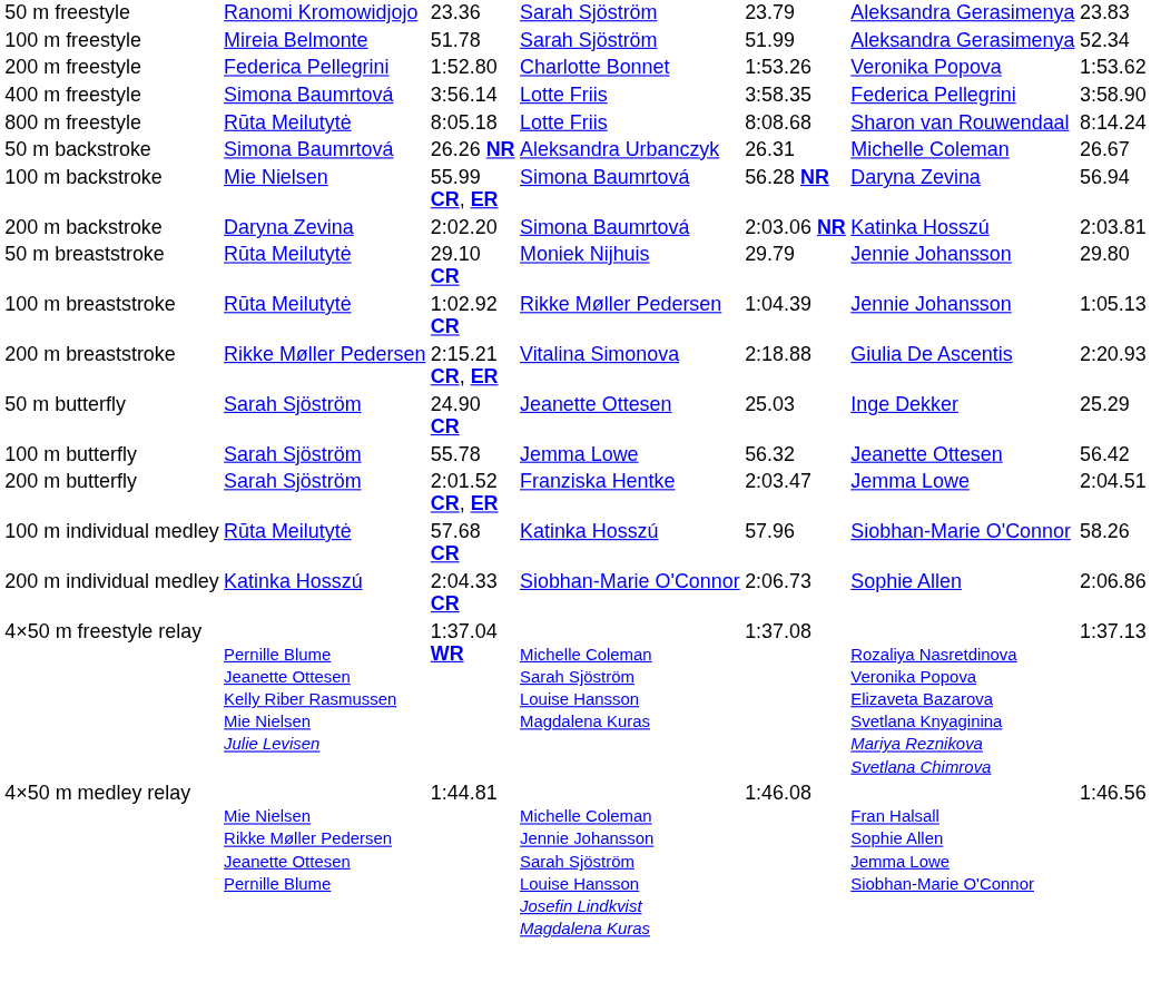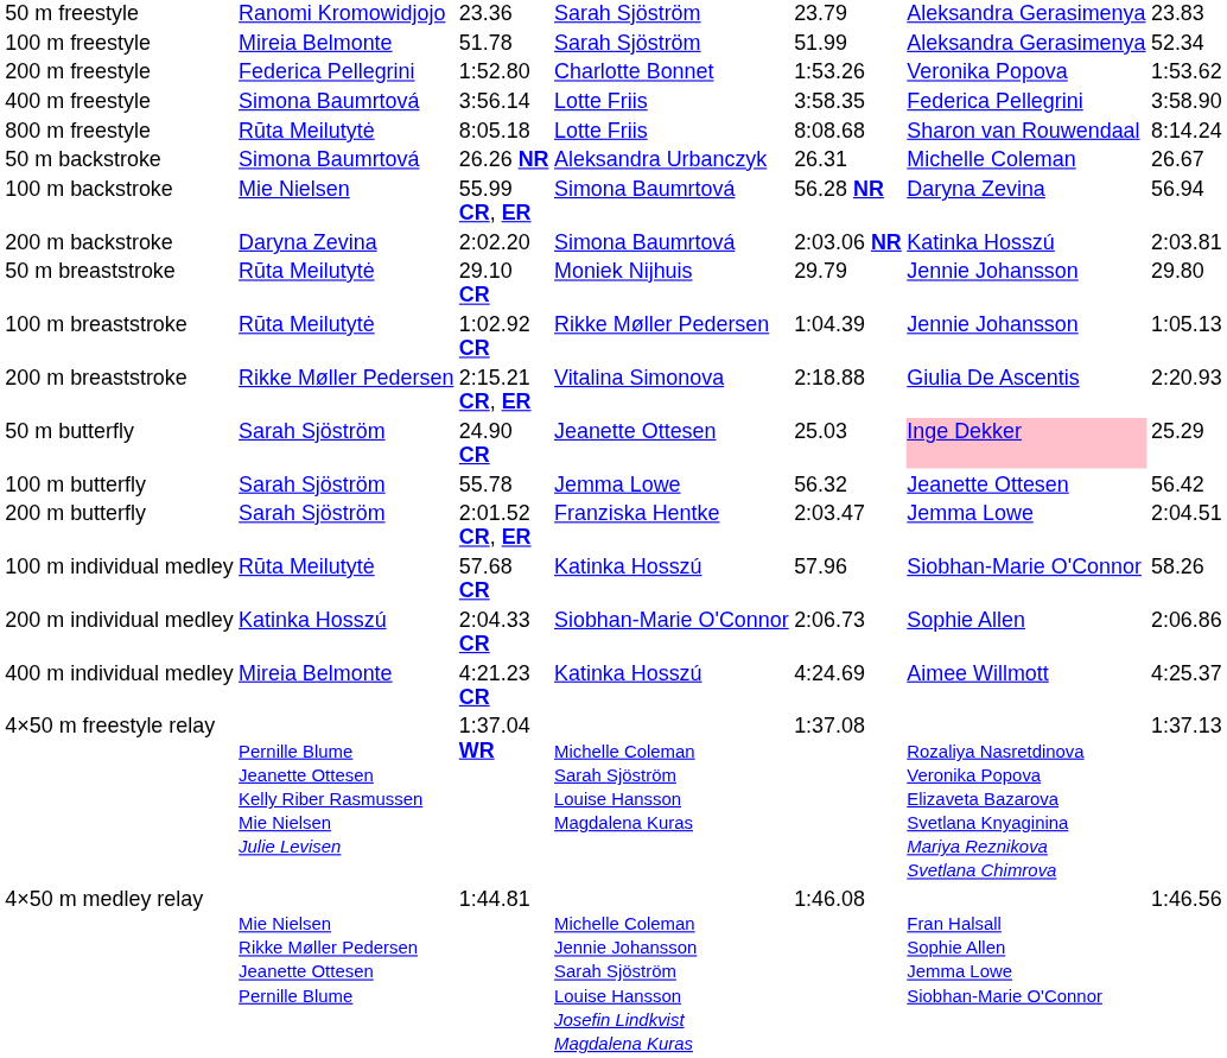50 m butterfly | column 6: no background -> pink background
+ row: 400 m individual medley | Mireia Belmonte | 4:21.23 CR | Katinka Hosszú | 4:24.69 | Aimee Willmott | 4:25.37
